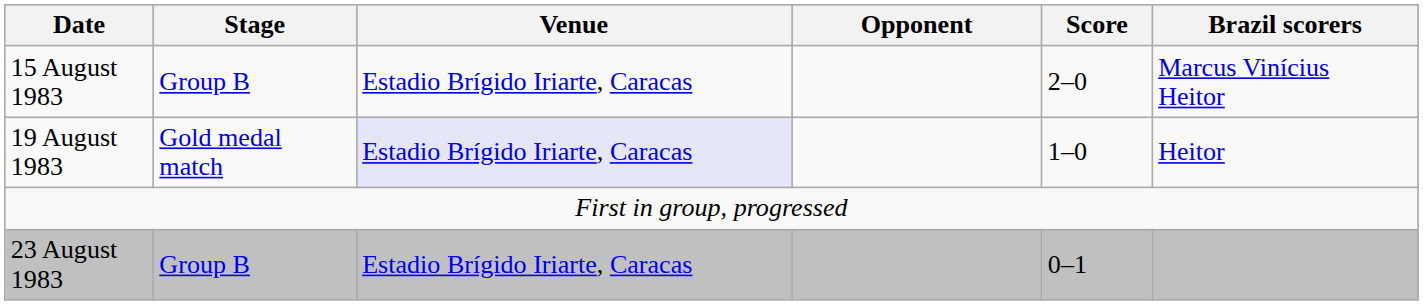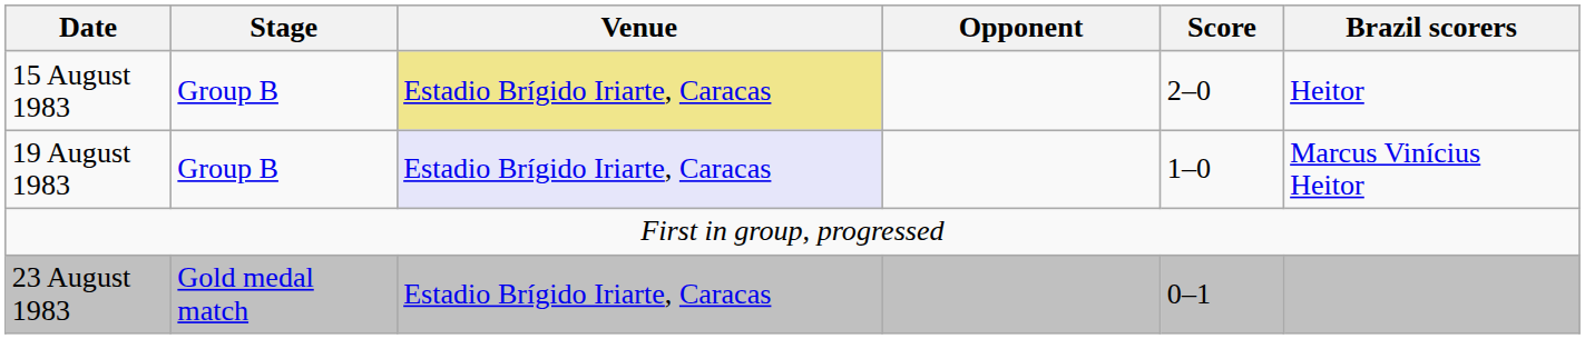15 August 1983 | Venue: no background -> khaki background
15 August 1983 | Brazil scorers: Marcus Vinícius Heitor -> Heitor
19 August 1983 | Stage: Gold medal match -> Group B
19 August 1983 | Brazil scorers: Heitor -> Marcus Vinícius Heitor
23 August 1983 | Stage: Group B -> Gold medal match
